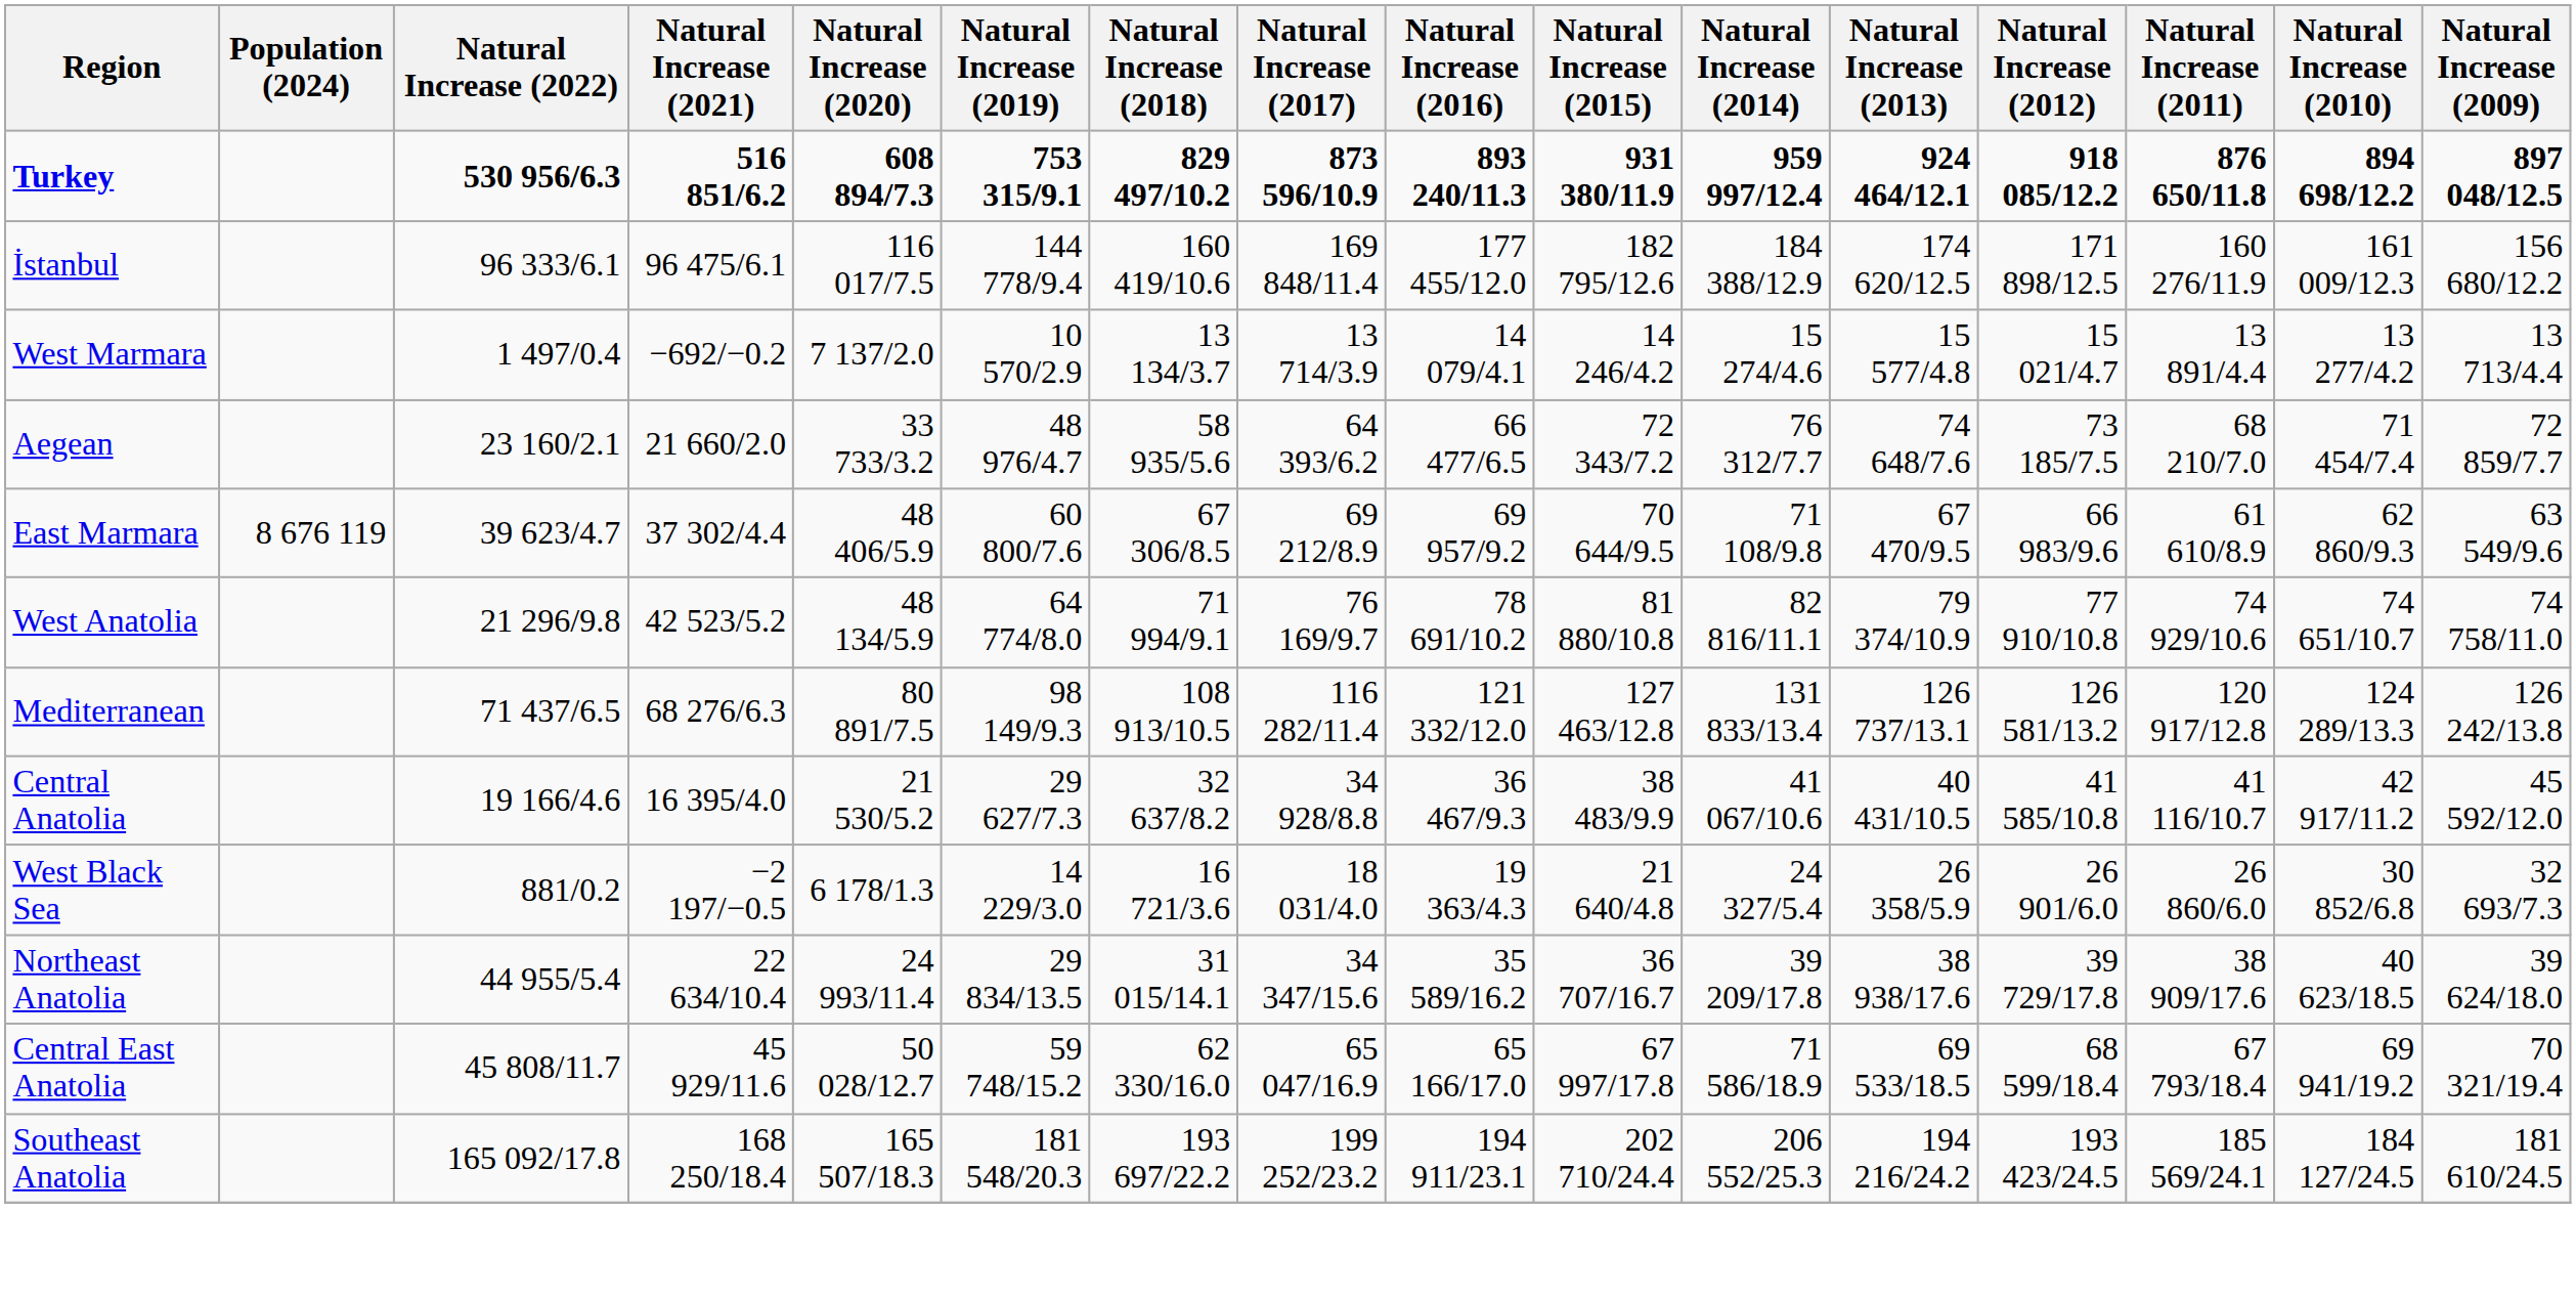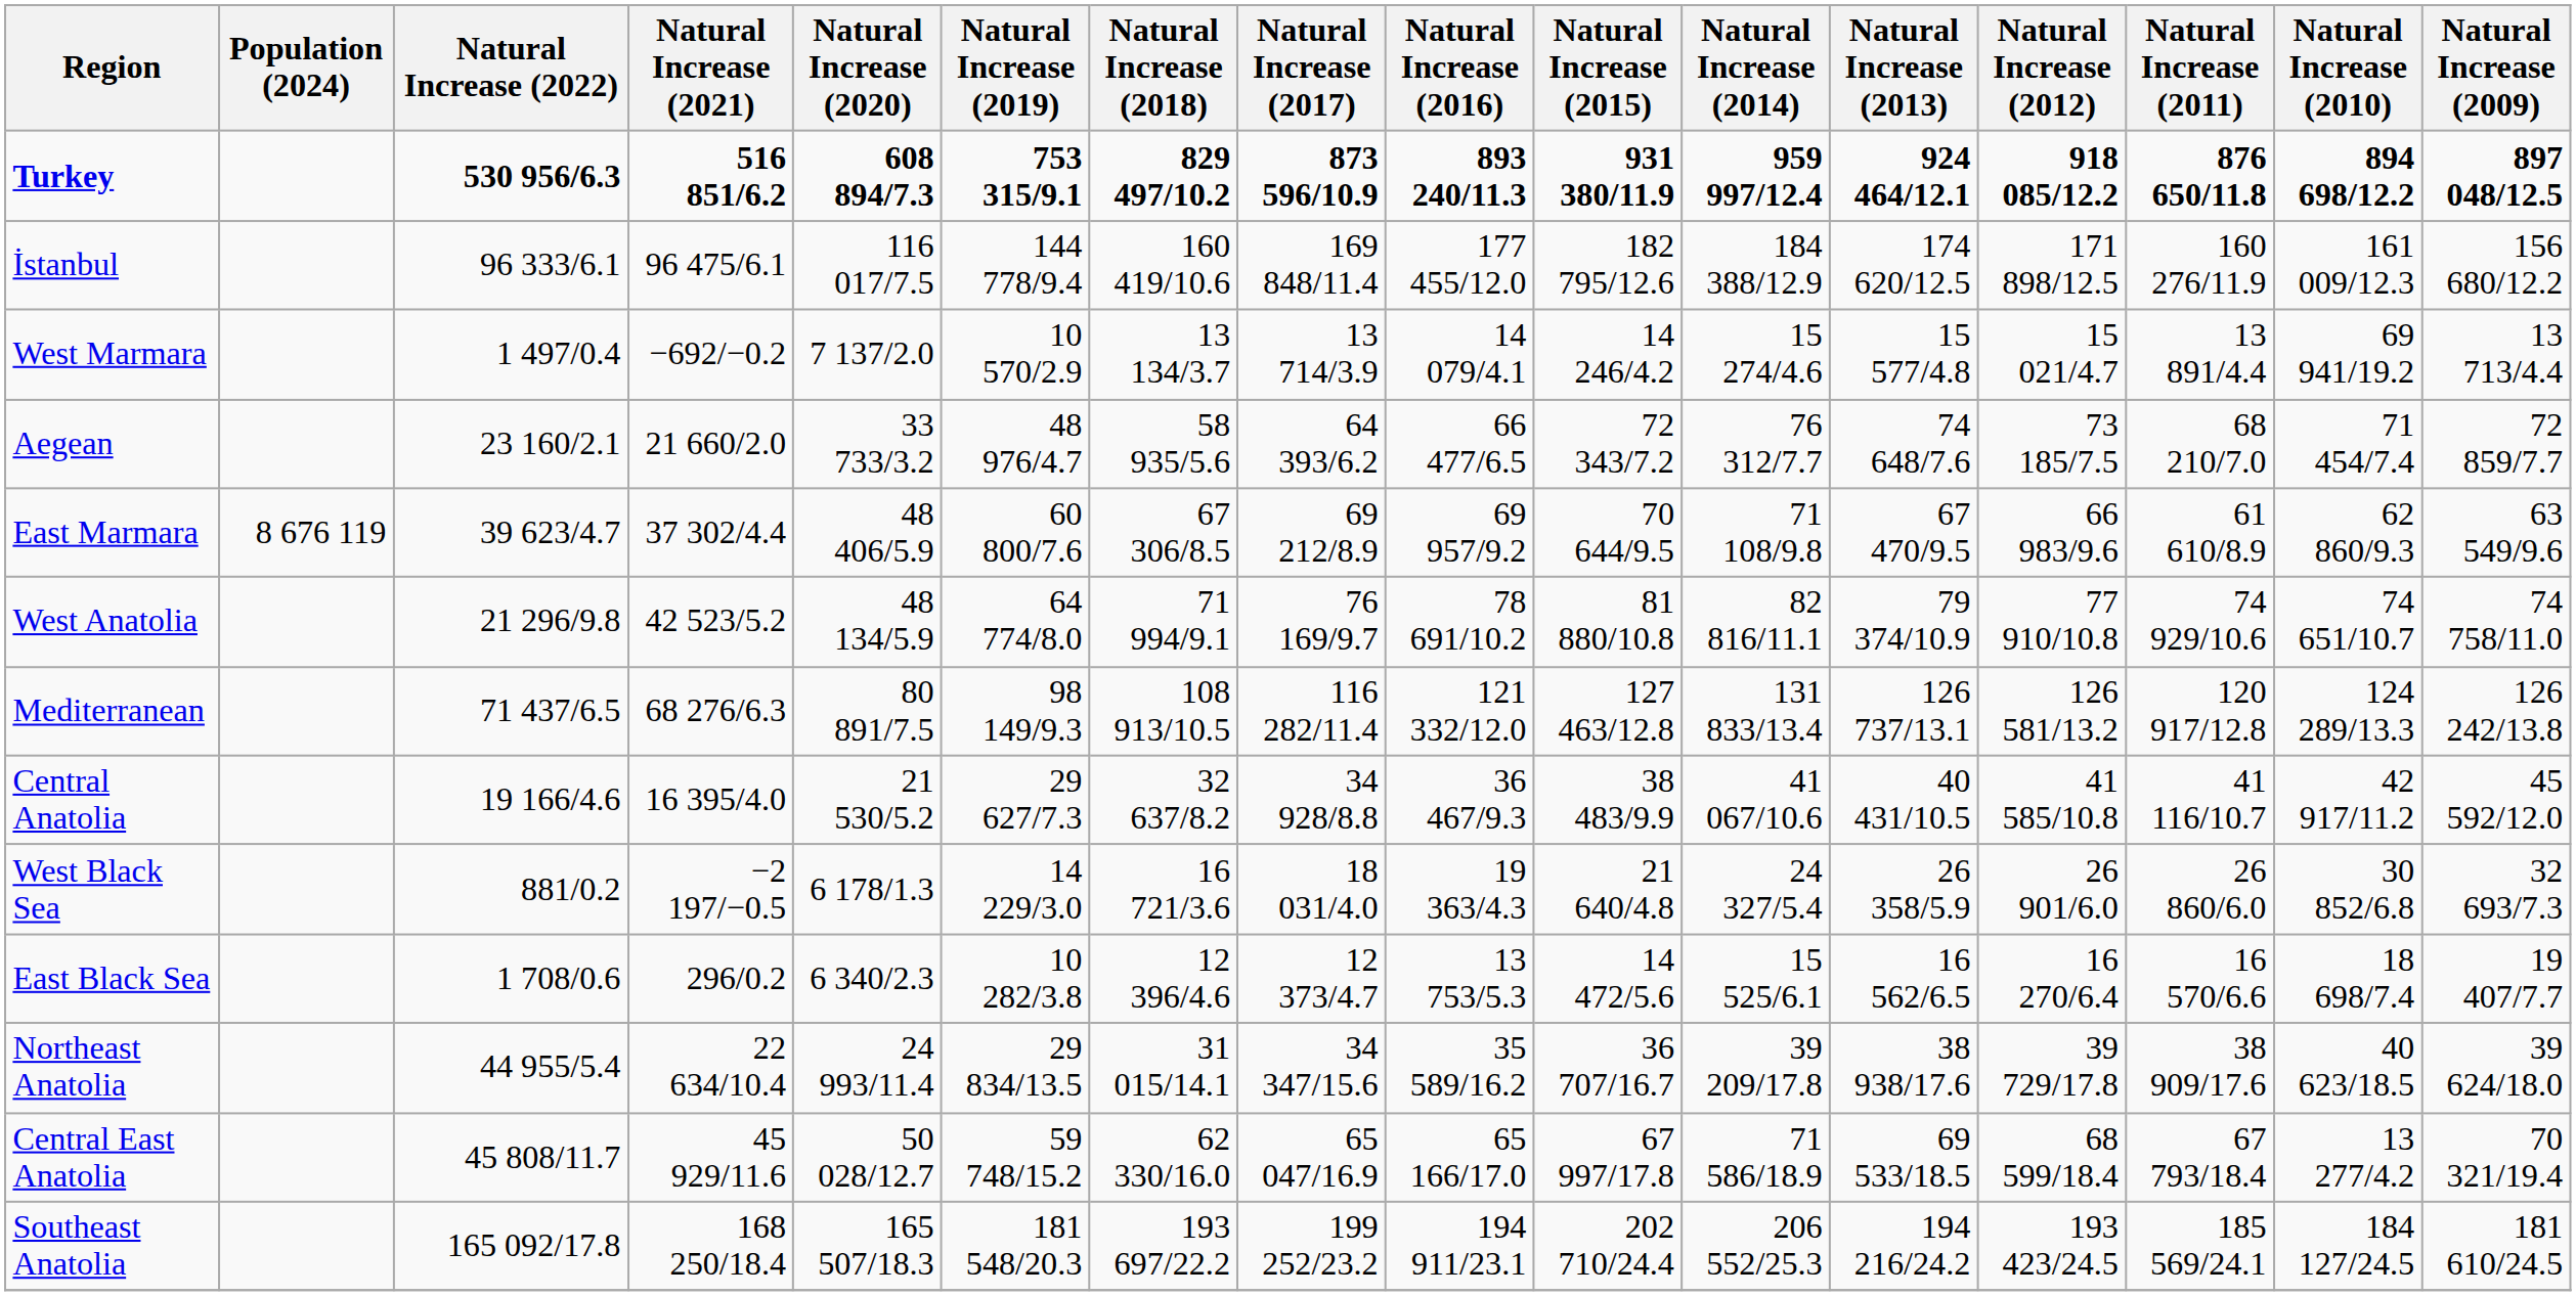West Marmara | Natural Increase (2010): 13 277/4.2 -> 69 941/19.2
+ row: East Black Sea | 1 708/0.6 | 296/0.2 | 6 340/2.3 | 10 282/3.8 | 12 396/4.6 | 12 373/4.7 | 13 753/5.3 | 14 472/5.6 | 15 525/6.1 | 16 562/6.5 | 16 270/6.4 | 16 570/6.6 | 18 698/7.4 | 19 407/7.7
Central East Anatolia | Natural Increase (2010): 69 941/19.2 -> 13 277/4.2
